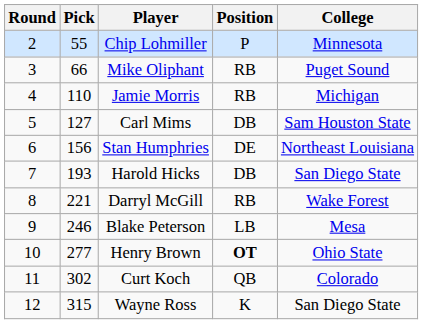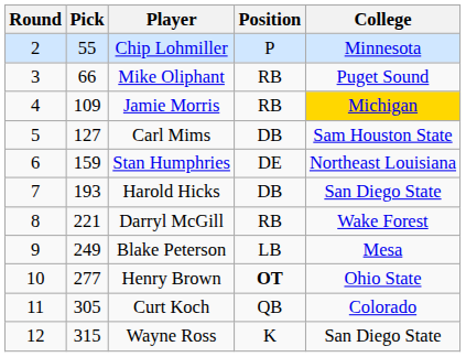Jamie Morris | Pick: 110 -> 109
Jamie Morris | College: no background -> gold background
Stan Humphries | Pick: 156 -> 159
Blake Peterson | Pick: 246 -> 249
Curt Koch | Pick: 302 -> 305
